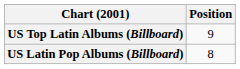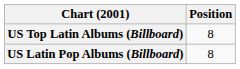US Top Latin Albums (Billboard) | Position: 9 -> 8
